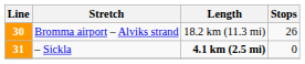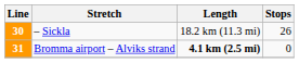30 | Stretch: Bromma airport – Alviks strand -> – Sickla
31 | Stretch: – Sickla -> Bromma airport – Alviks strand
